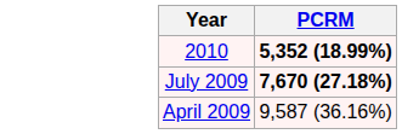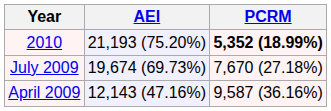+ column: AEI | 21,193 (75.20%) | 19,674 (69.73%) | 12,143 (47.16%)
July 2009 | PCRM: bold -> normal
